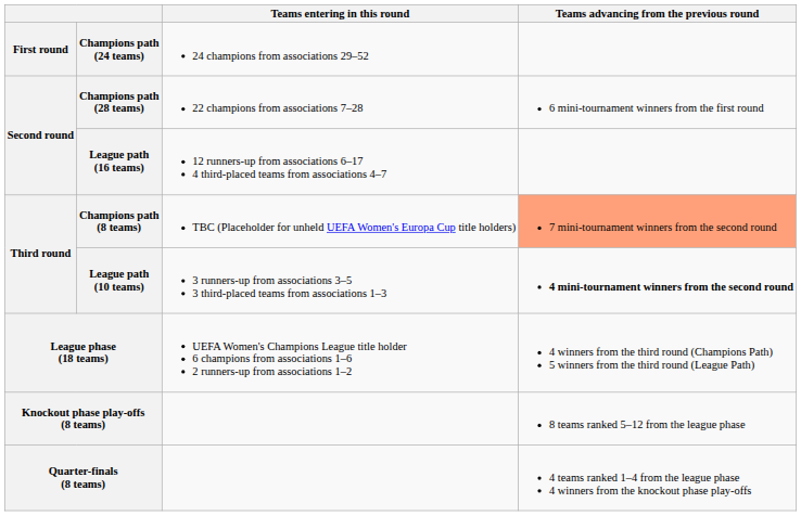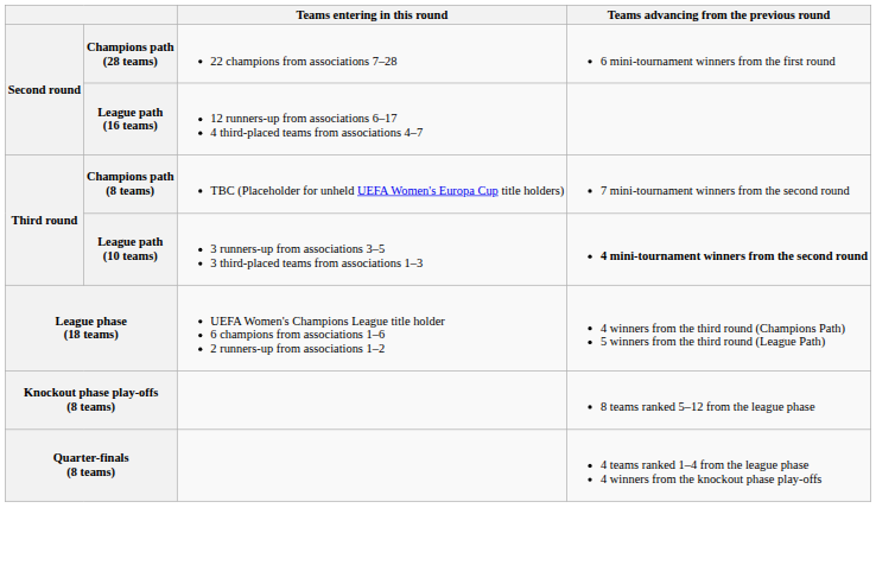- row: First round | Champions path (24 teams) | 24 champions from associations 29–52
Champions path (8 teams) | Teams advancing from the previous round: lightsalmon background -> no background
